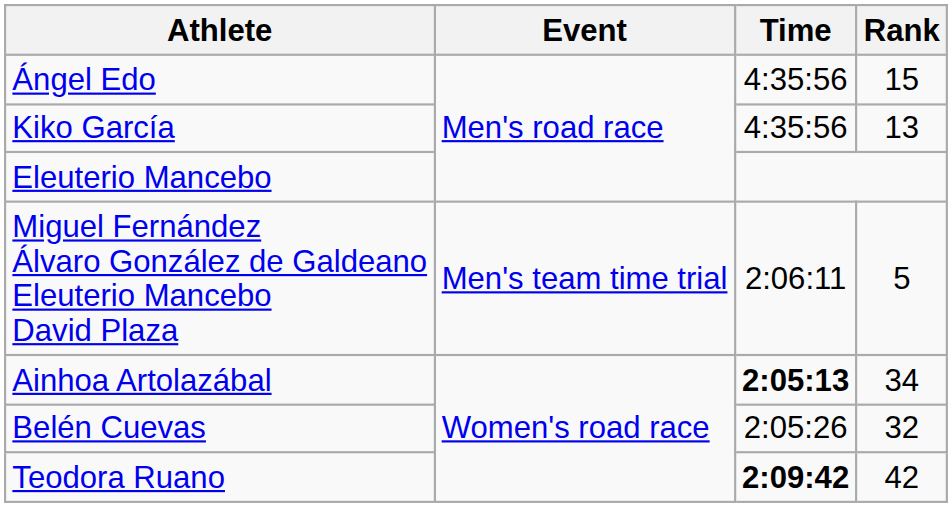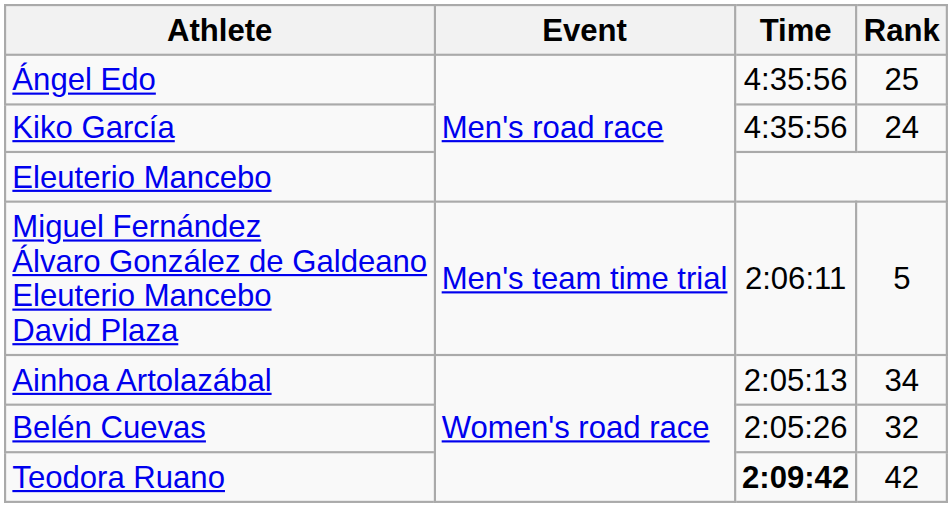Ángel Edo | Rank: 15 -> 25
Kiko García | Rank: 13 -> 24
Ainhoa Artolazábal | Time: bold -> normal
